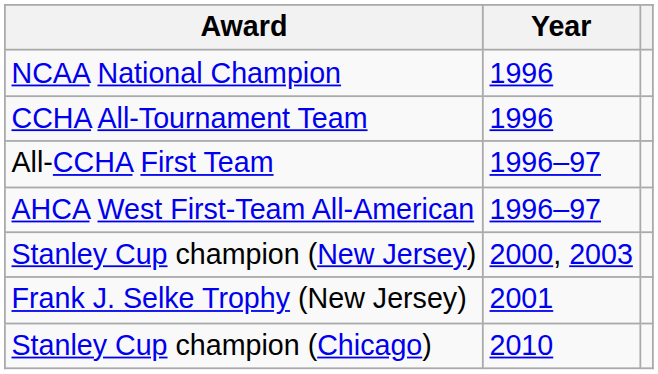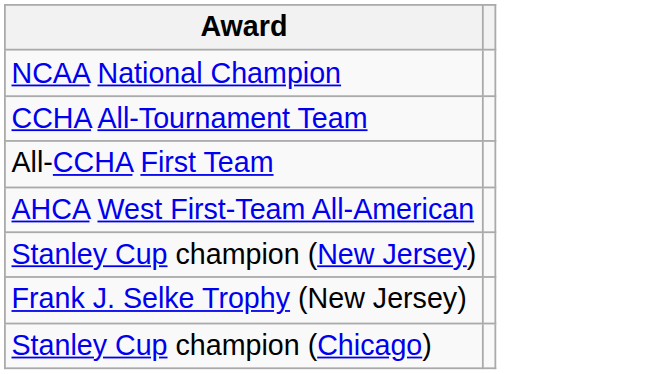- column: Year | 1996 | 1996 | 1996–97 | 1996–97 | 2000, 2003 | 2001 | 2010
